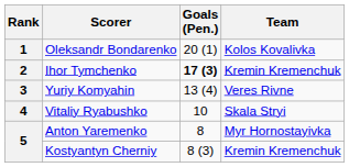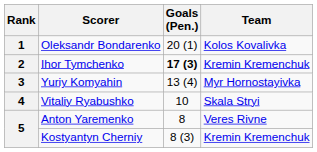Yuriy Komyahin | Team: Veres Rivne -> Myr Hornostayivka
Anton Yaremenko | Team: Myr Hornostayivka -> Veres Rivne
